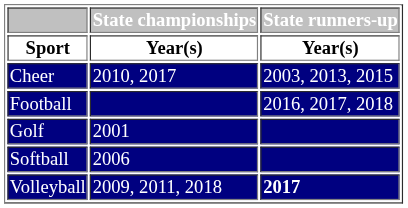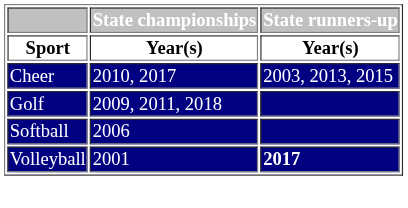- row: Football | 2016, 2017, 2018
Golf | State championships / Year(s): 2001 -> 2009, 2011, 2018
Volleyball | State championships / Year(s): 2009, 2011, 2018 -> 2001
